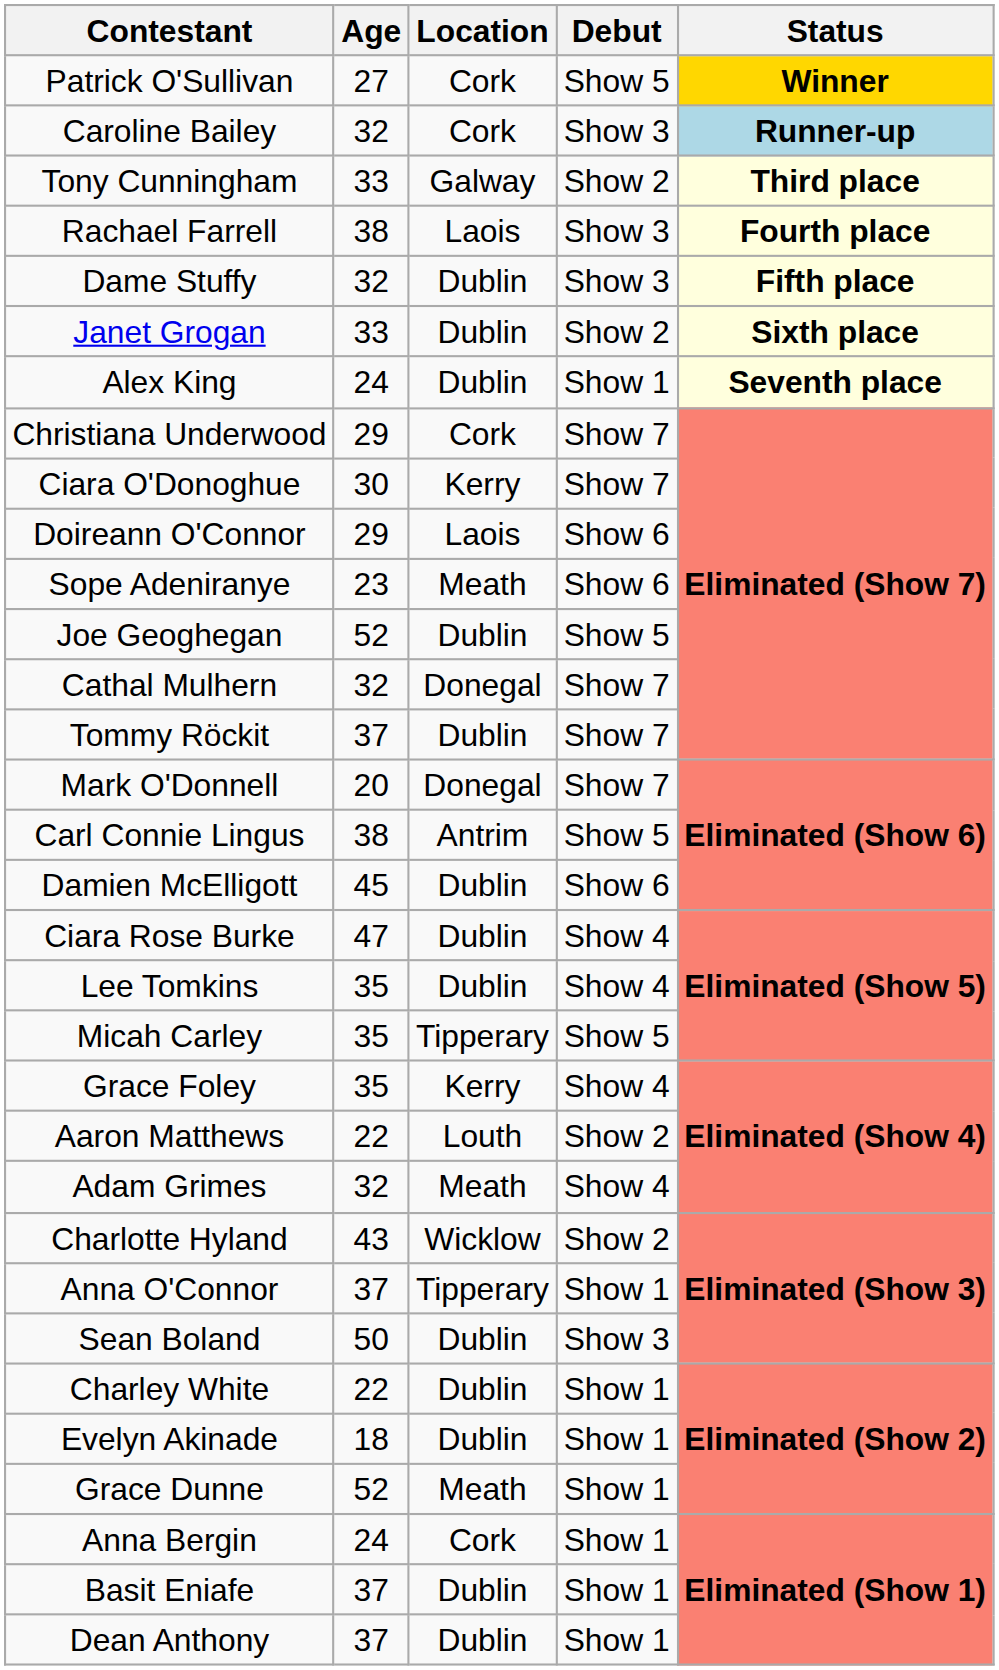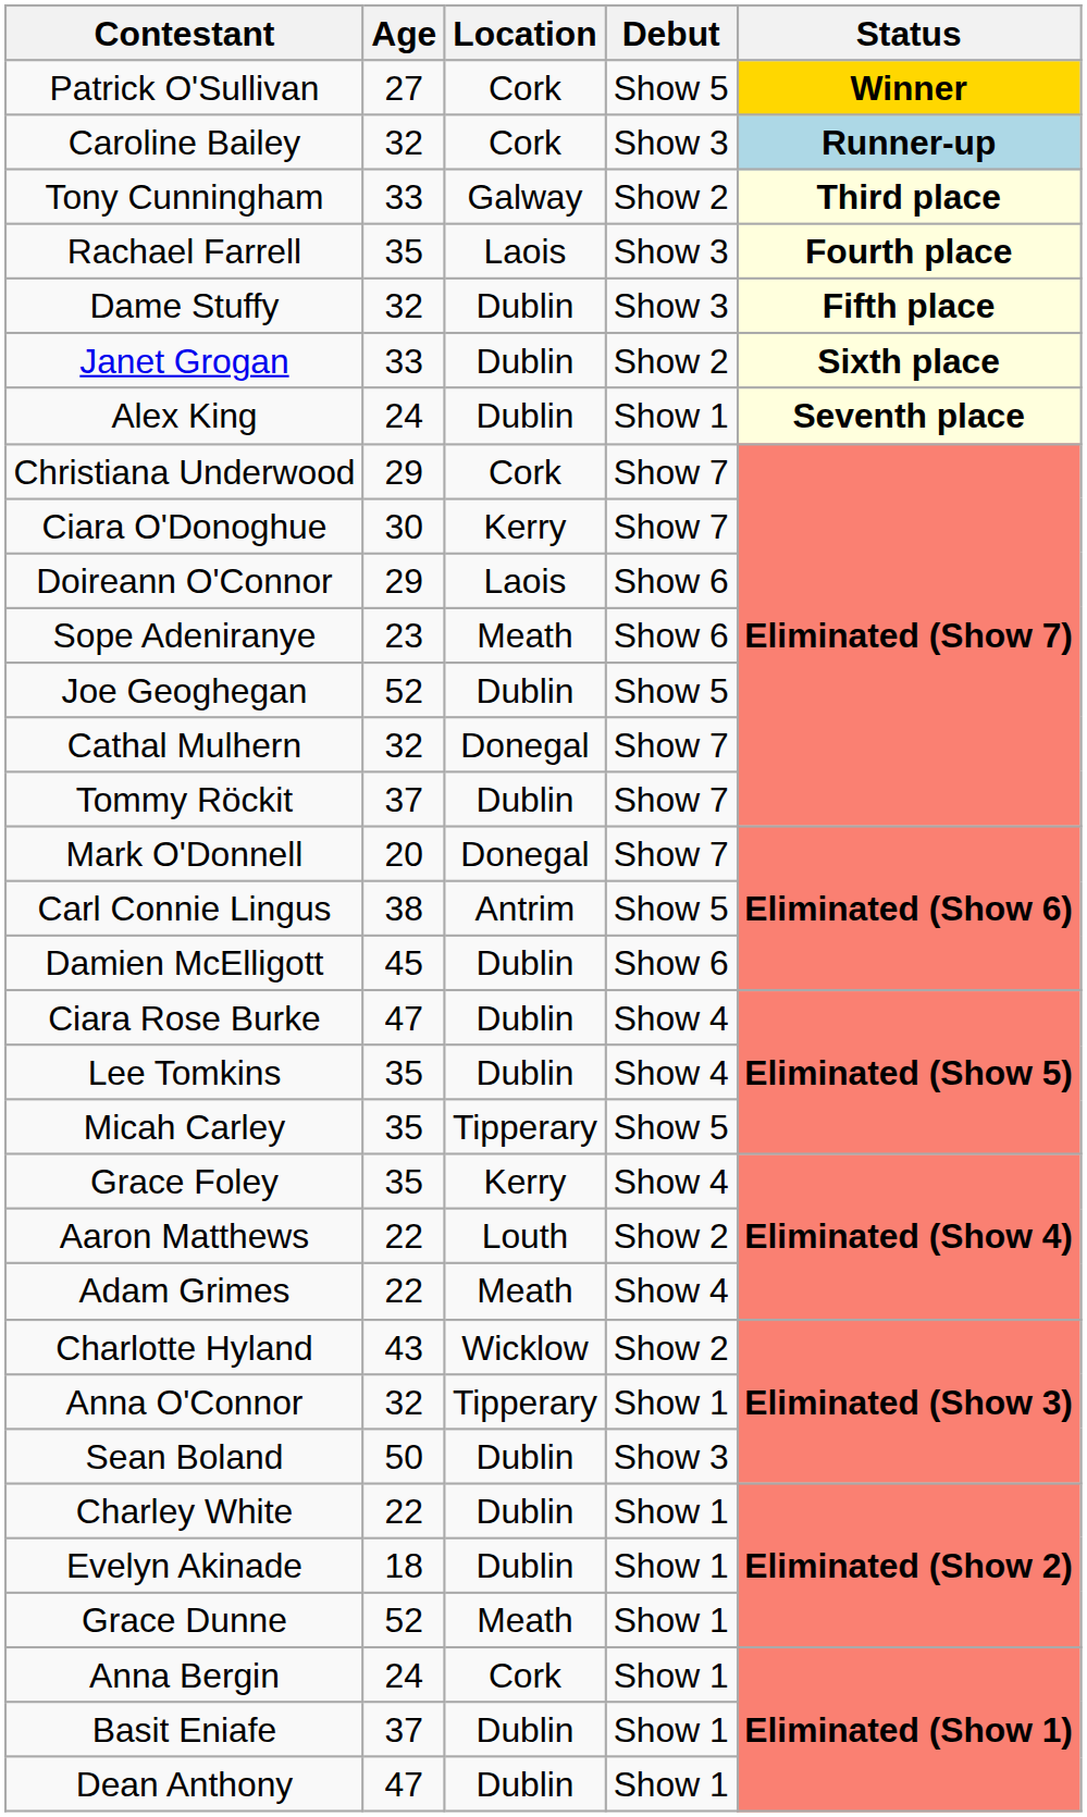Rachael Farrell | Age: 38 -> 35
Adam Grimes | Age: 32 -> 22
Anna O'Connor | Age: 37 -> 32
Dean Anthony | Age: 37 -> 47
